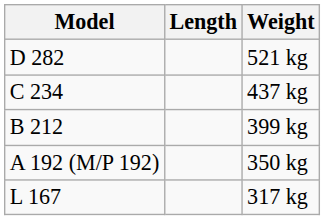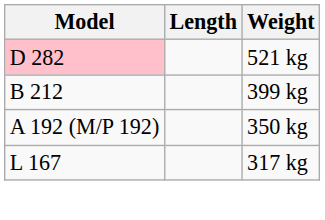521 kg | Model: no background -> pink background
- row: C 234 | 437 kg
